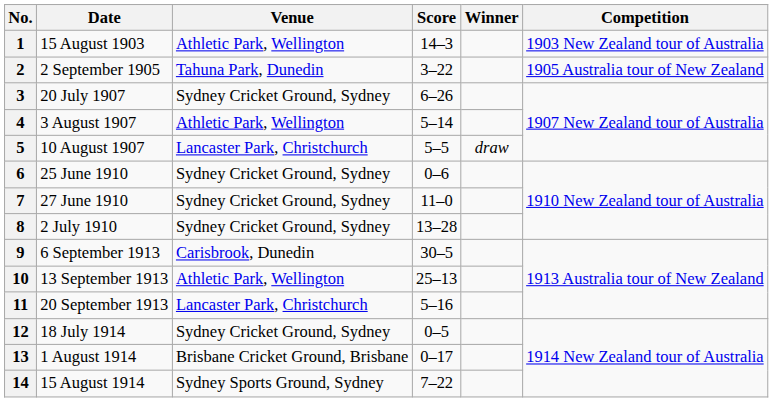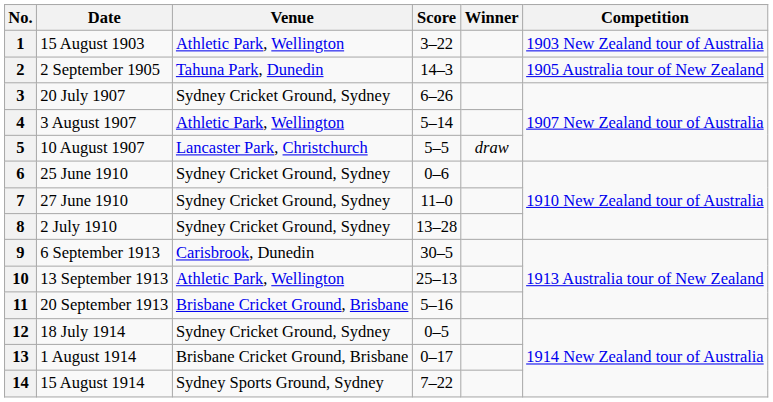1 | Score: 14–3 -> 3–22
2 | Score: 3–22 -> 14–3
11 | Venue: Lancaster Park, Christchurch -> Brisbane Cricket Ground, Brisbane
